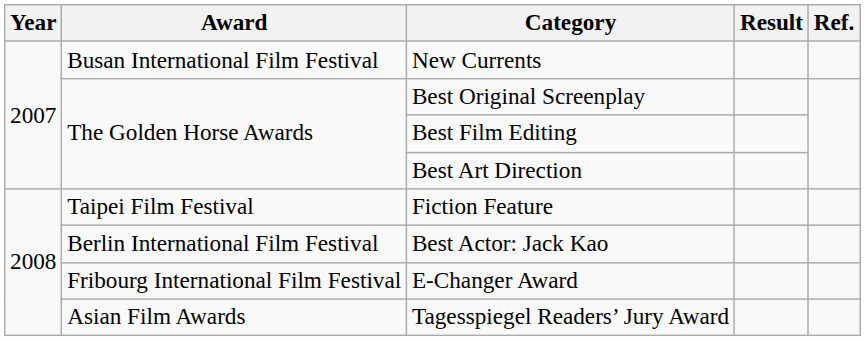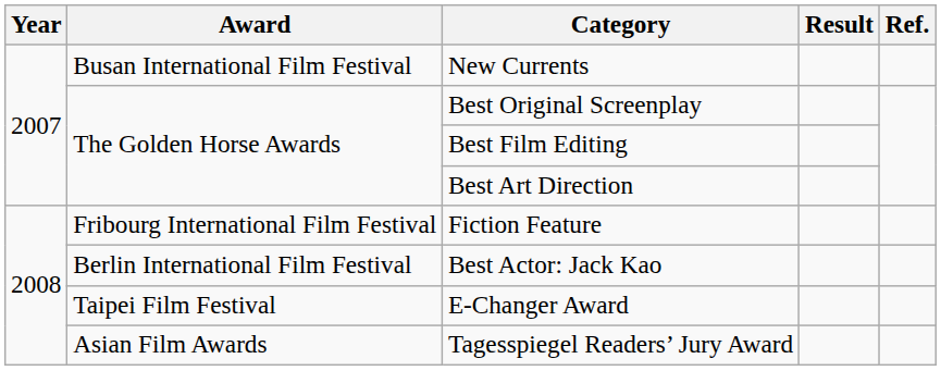Fiction Feature | Award: Taipei Film Festival -> Fribourg International Film Festival
E-Changer Award | Award: Fribourg International Film Festival -> Taipei Film Festival
